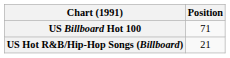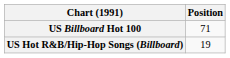US Hot R&B/Hip-Hop Songs (Billboard) | Position: 21 -> 19
